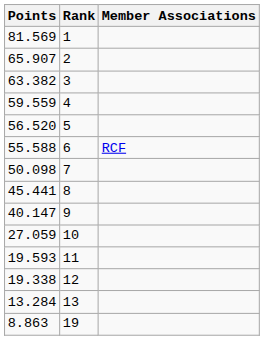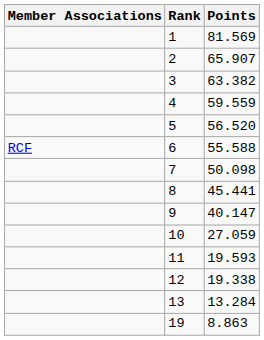columns swapped: Member Associations <-> Points
